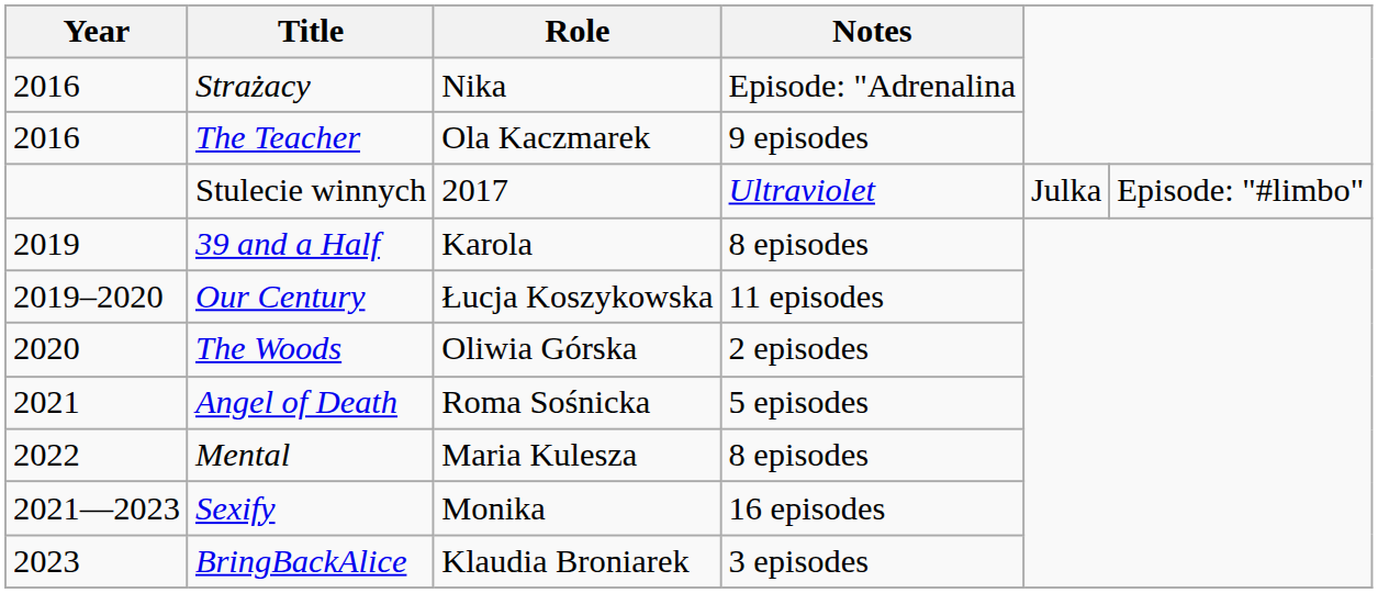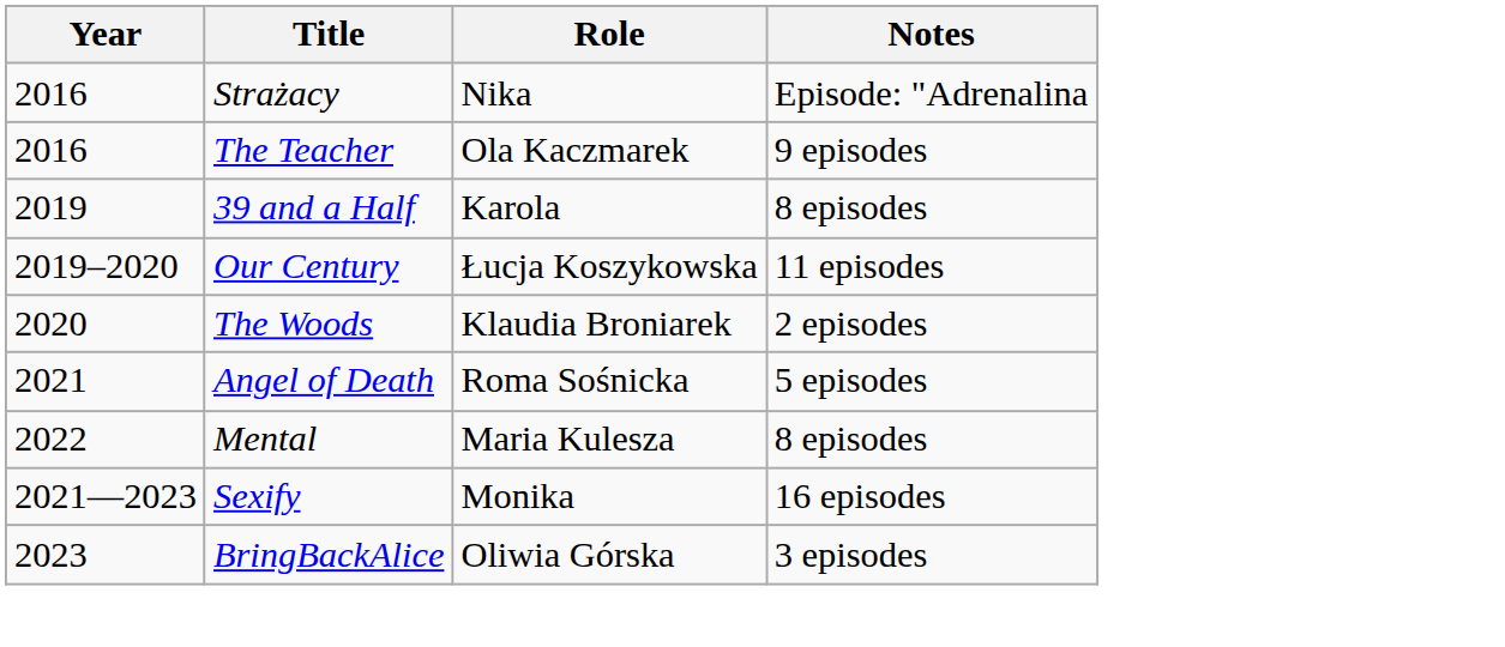- row: Stulecie winnych | 2017 | Ultraviolet | Julka | Episode: "#limbo"
The Woods | Role: Oliwia Górska -> Klaudia Broniarek
BringBackAlice | Role: Klaudia Broniarek -> Oliwia Górska
